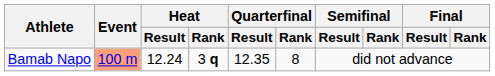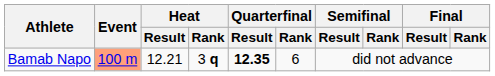Bamab Napo | Heat / Result: 12.24 -> 12.21
Bamab Napo | Quarterfinal / Result: normal -> bold
Bamab Napo | Quarterfinal / Rank: 8 -> 6
